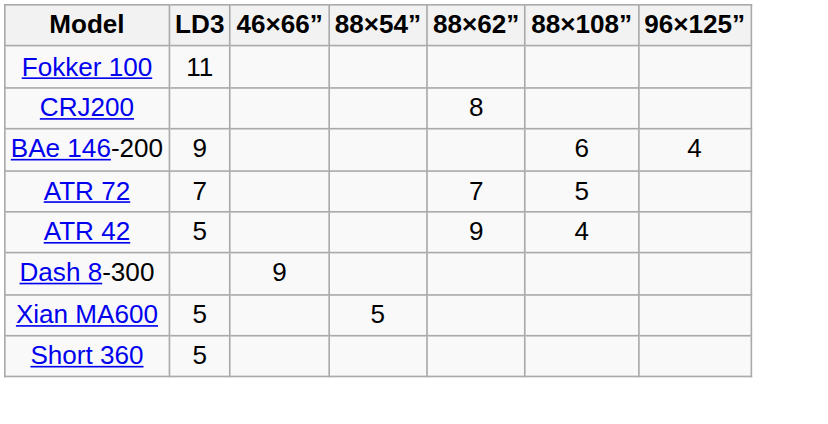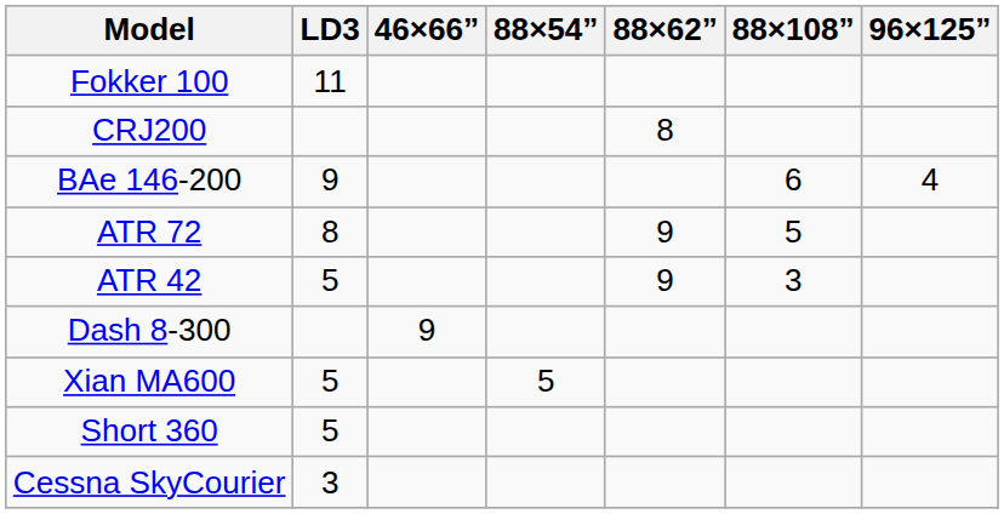ATR 72 | LD3: 7 -> 8
ATR 72 | 88×62”: 7 -> 9
ATR 42 | 88×108”: 4 -> 3
+ row: Cessna SkyCourier | 3
